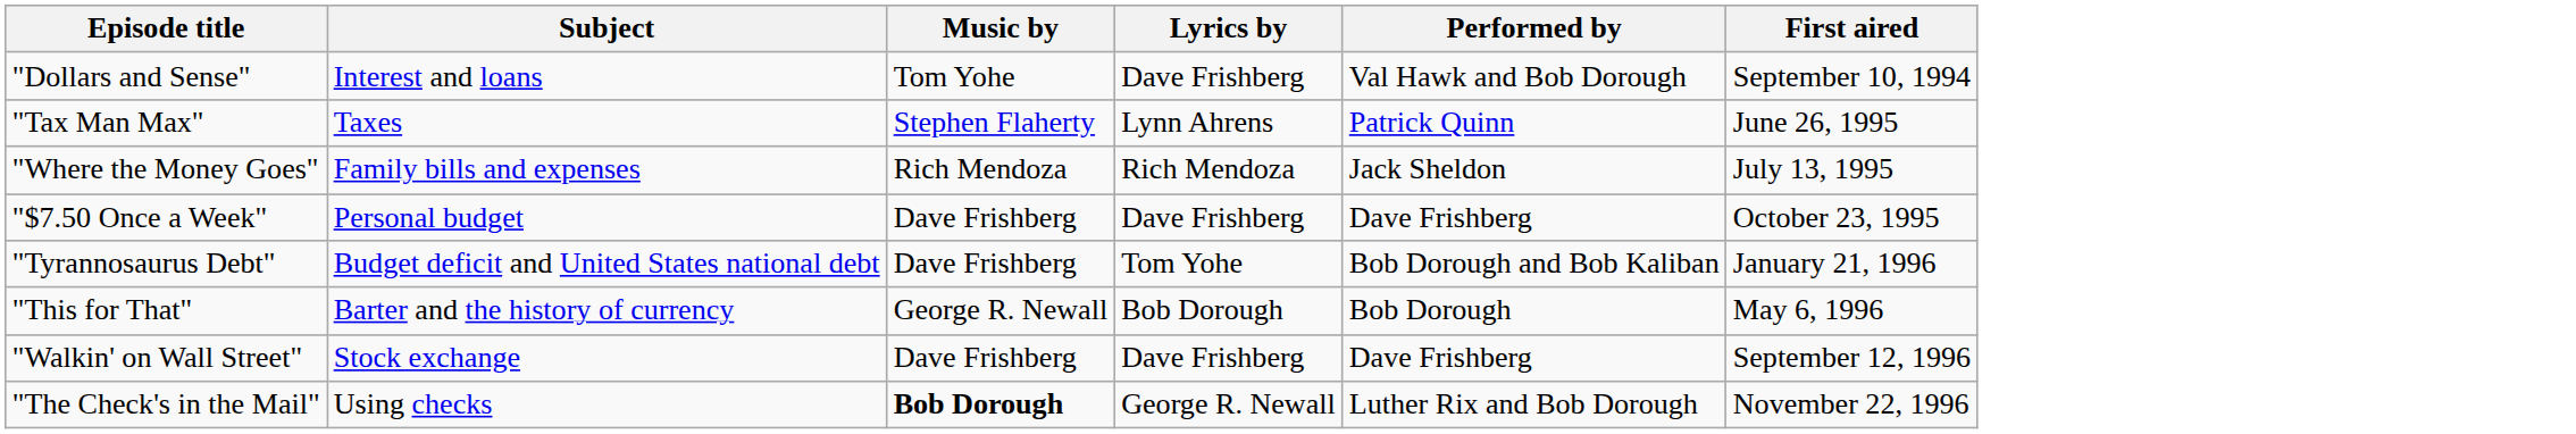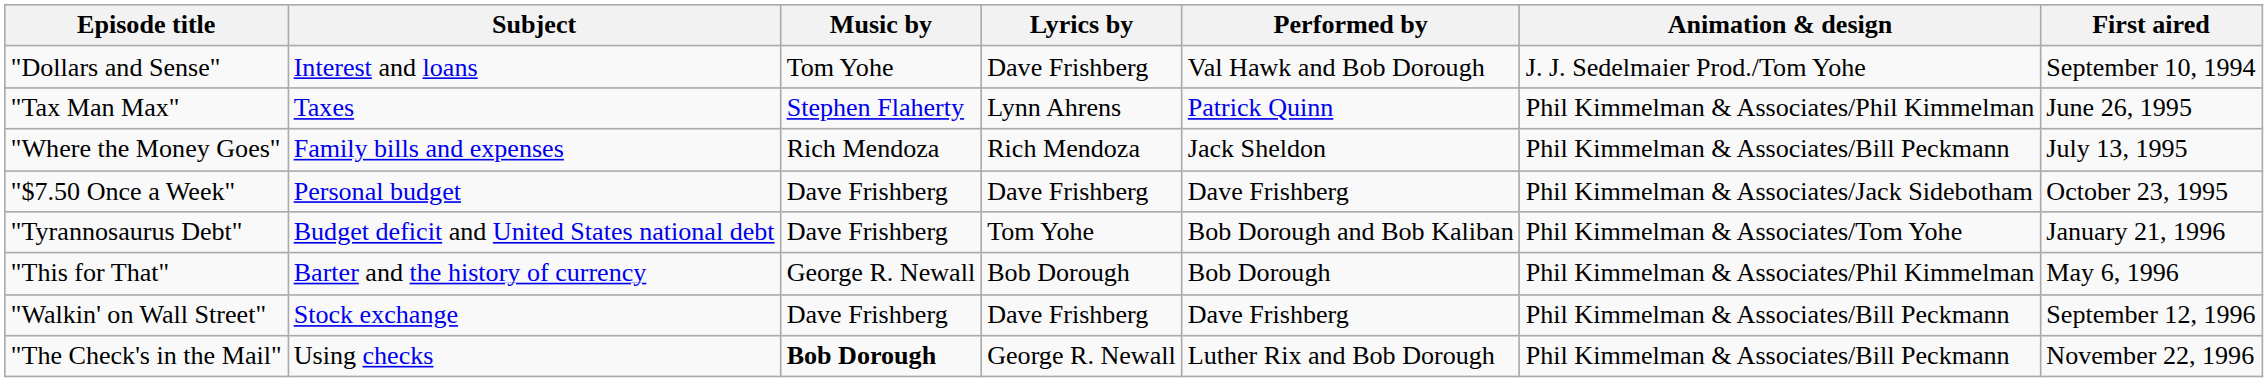+ column: Animation & design | J. J. Sedelmaier Prod./Tom Yohe | Phil Kimmelman & Associates/Phil Kimmelman | Phil Kimmelman & Associates/Bill Peckmann | Phil Kimmelman & Associates/Jack Sidebotham | Phil Kimmelman & Associates/Tom Yohe | Phil Kimmelman & Associates/Phil Kimmelman | Phil Kimmelman & Associates/Bill Peckmann | Phil Kimmelman & Associates/Bill Peckmann
